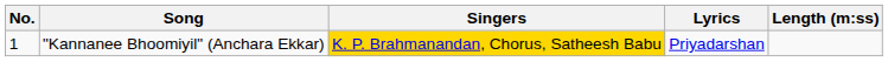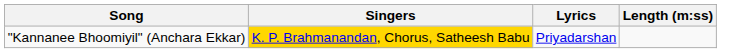- column: No. | 1
